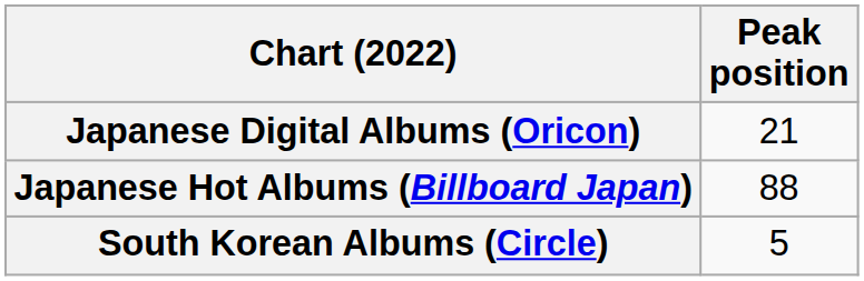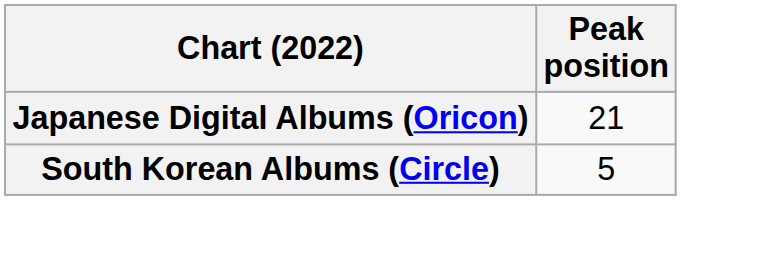- row: Japanese Hot Albums (Billboard Japan) | 88
